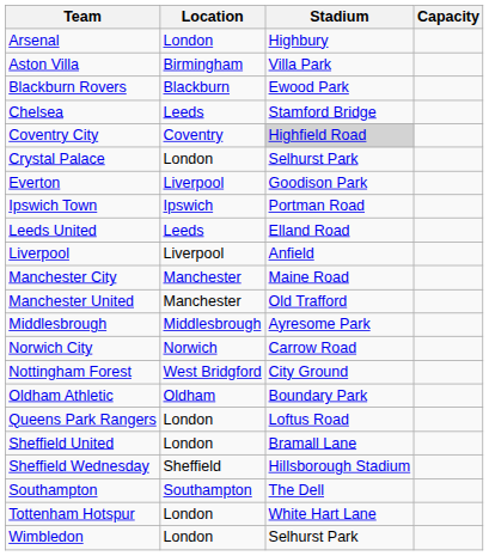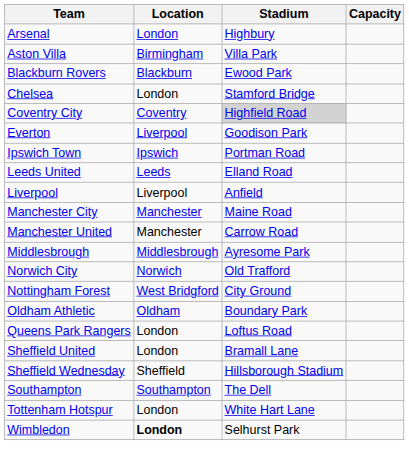Chelsea | Location: Leeds -> London
- row: Crystal Palace | London | Selhurst Park
Manchester United | Stadium: Old Trafford -> Carrow Road
Norwich City | Stadium: Carrow Road -> Old Trafford
Wimbledon | Location: normal -> bold
